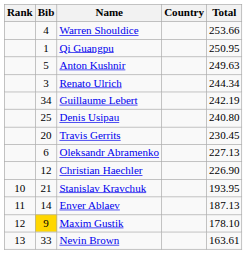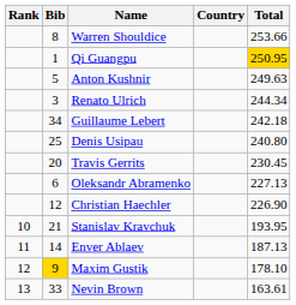Warren Shouldice | Bib: 4 -> 8
Qi Guangpu | Total: no background -> gold background
Guillaume Lebert | Total: 242.19 -> 242.18
